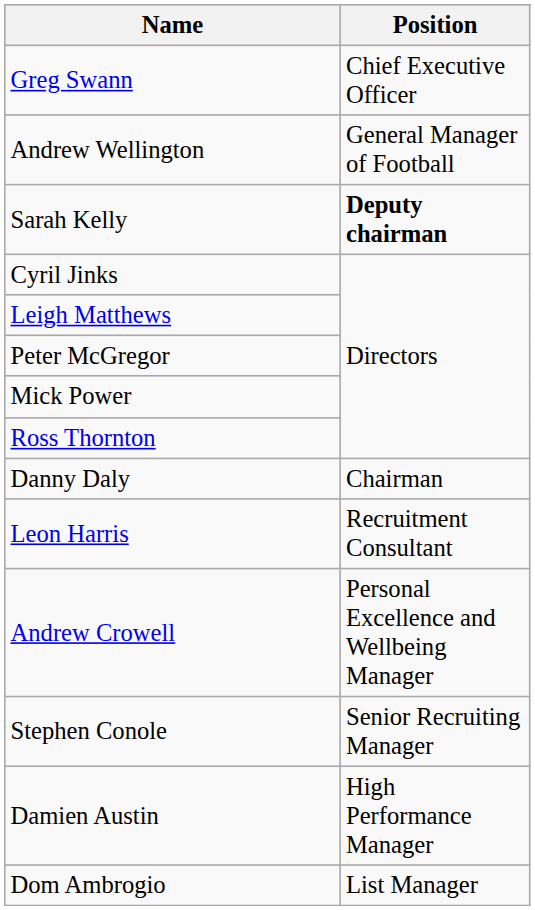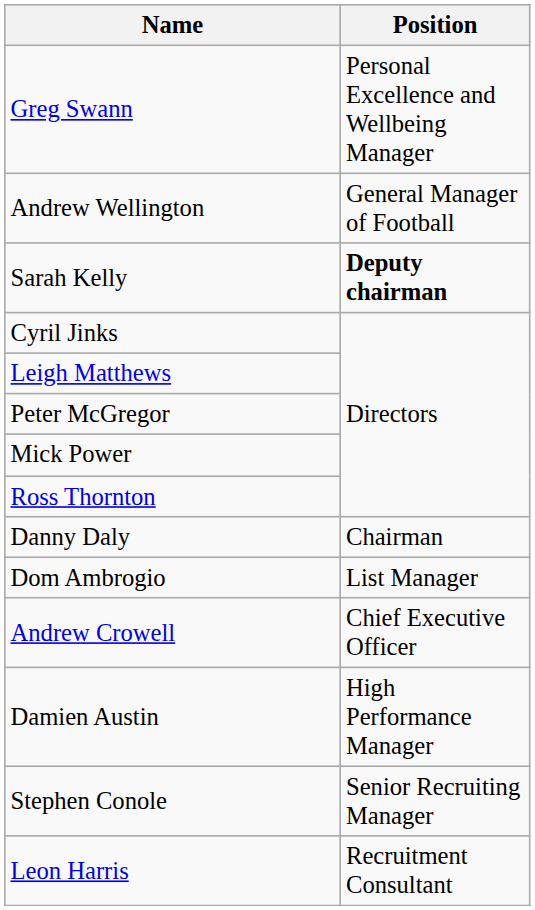Greg Swann | Position: Chief Executive Officer -> Personal Excellence and Wellbeing Manager
rows swapped: Dom Ambrogio <-> Leon Harris
Andrew Crowell | Position: Personal Excellence and Wellbeing Manager -> Chief Executive Officer
rows swapped: Damien Austin <-> Stephen Conole
